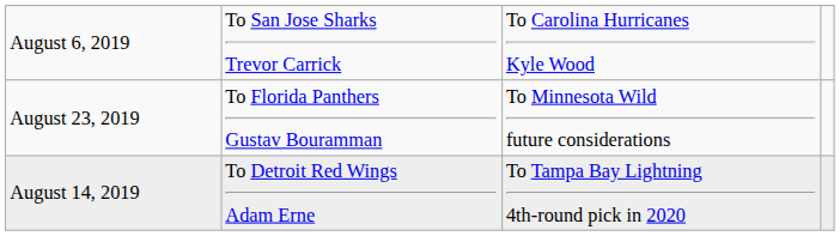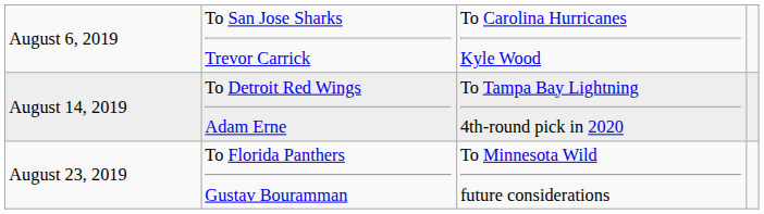rows swapped: August 14, 2019 <-> August 23, 2019
